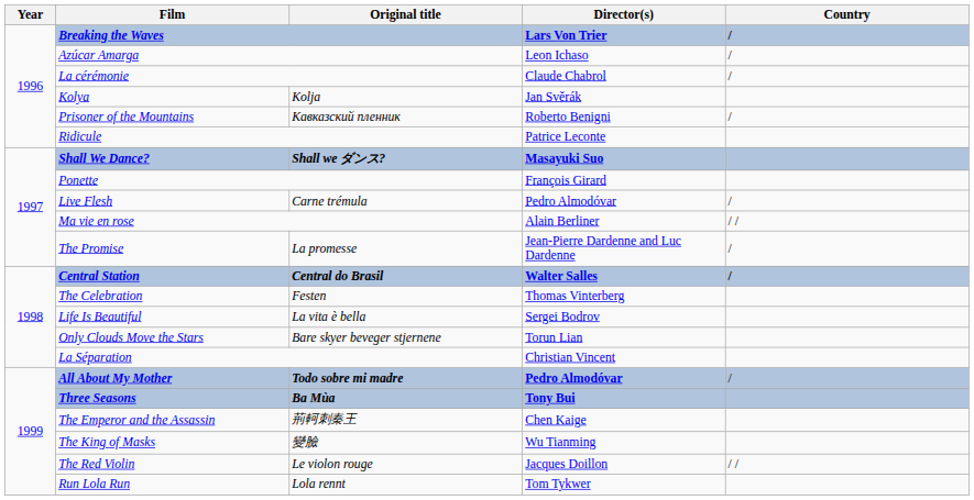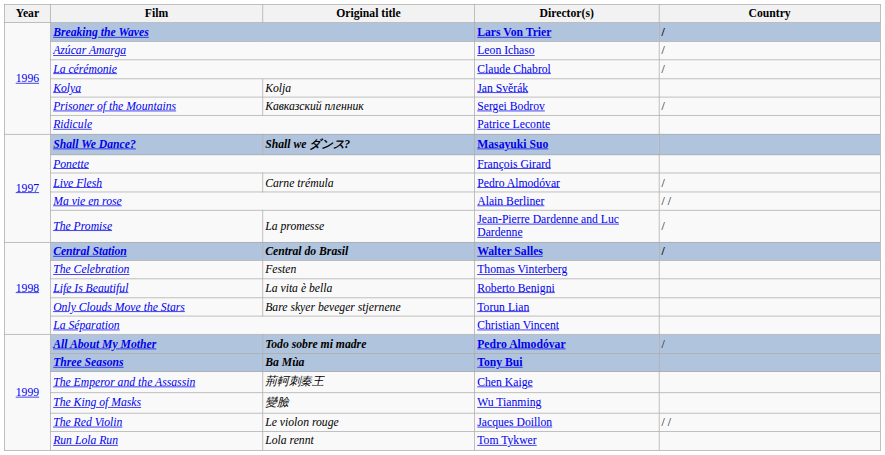Prisoner of the Mountains | Director(s): Roberto Benigni -> Sergei Bodrov
Life Is Beautiful | Director(s): Sergei Bodrov -> Roberto Benigni
